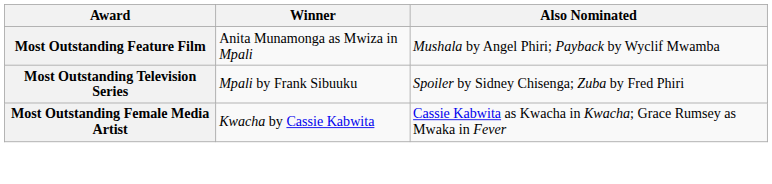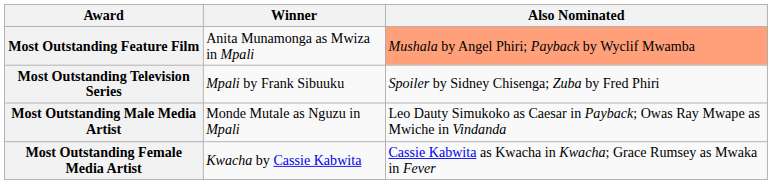Most Outstanding Feature Film | Also Nominated: no background -> lightsalmon background
+ row: Most Outstanding Male Media Artist | Monde Mutale as Nguzu in Mpali | Leo Dauty Simukoko as Caesar in Payback; Owas Ray Mwape as Mwiche in Vindanda
